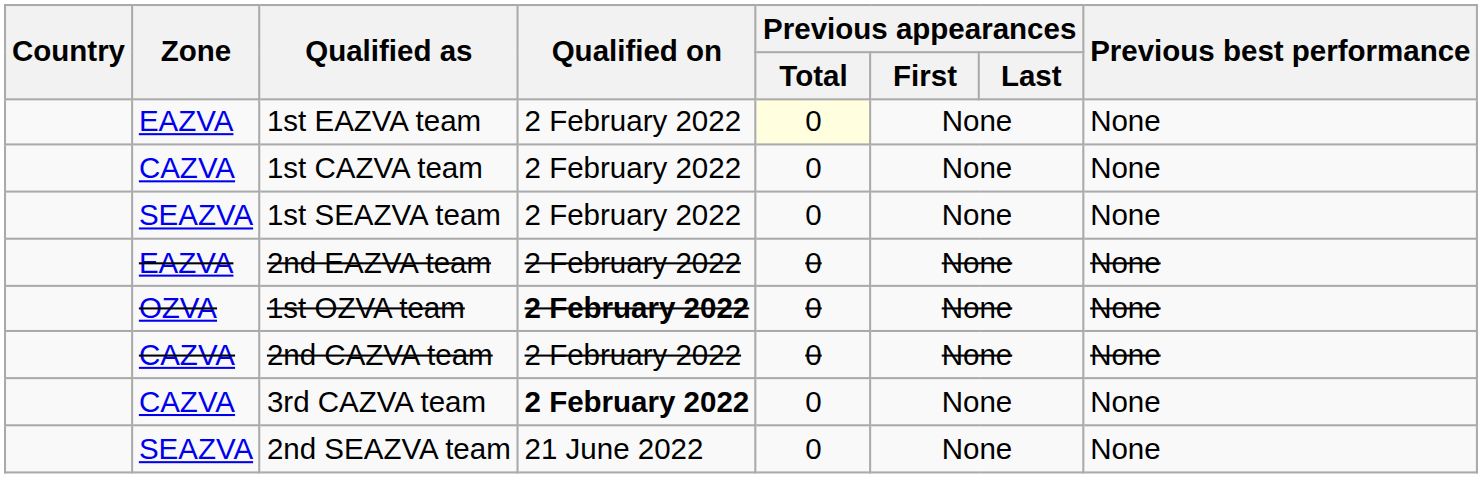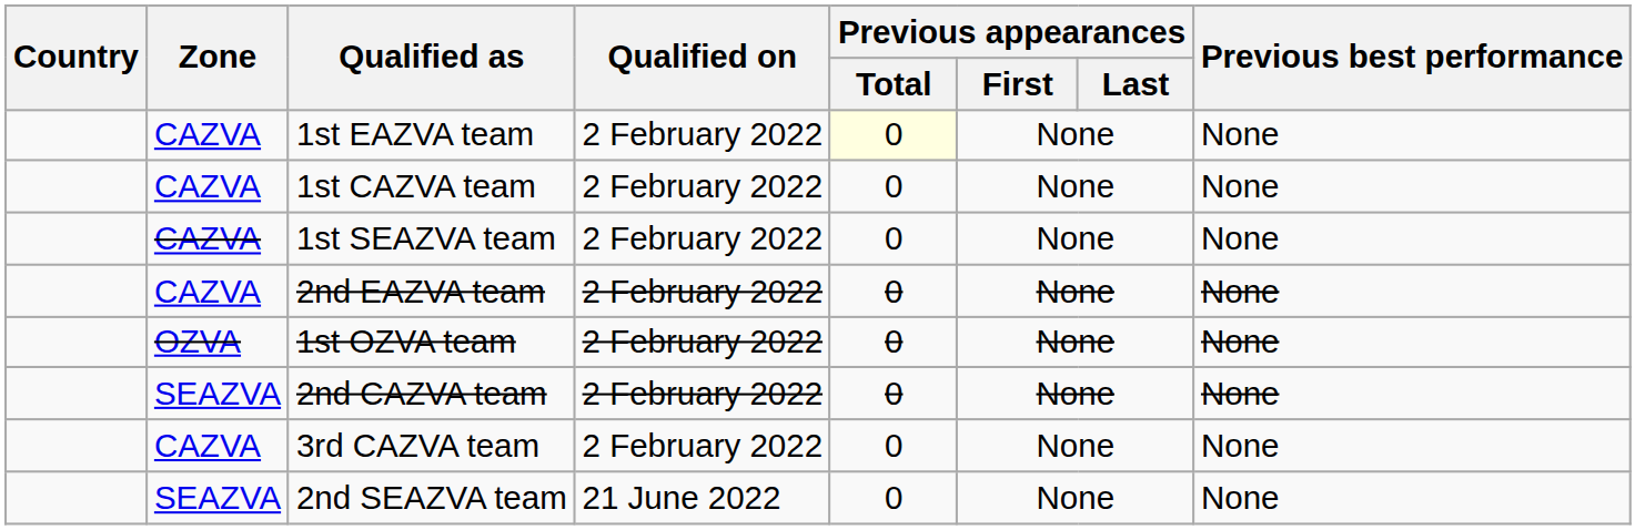1st EAZVA team | Zone: EAZVA -> CAZVA
1st SEAZVA team | Zone: SEAZVA -> CAZVA
2nd EAZVA team | Zone: EAZVA -> CAZVA
1st OZVA team | Qualified on: bold -> normal
2nd CAZVA team | Zone: CAZVA -> SEAZVA
3rd CAZVA team | Qualified on: bold -> normal
